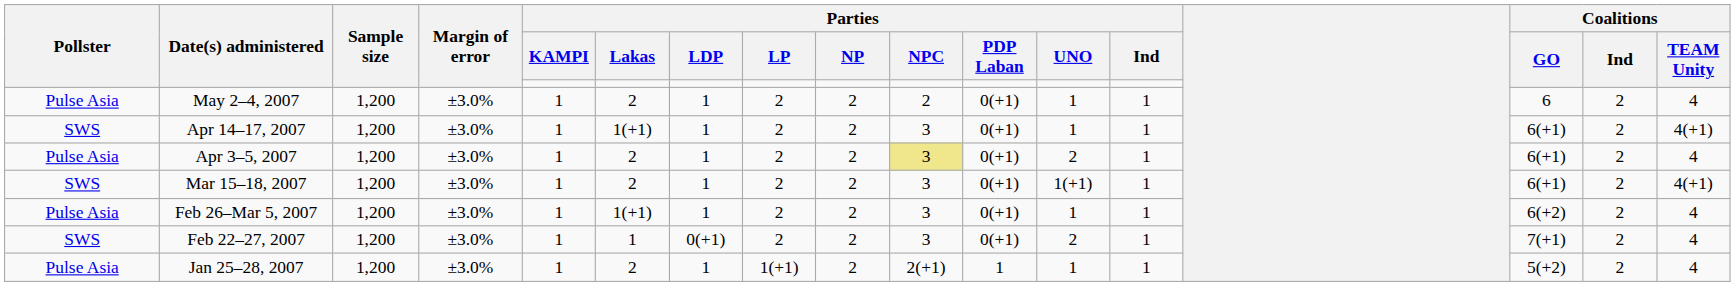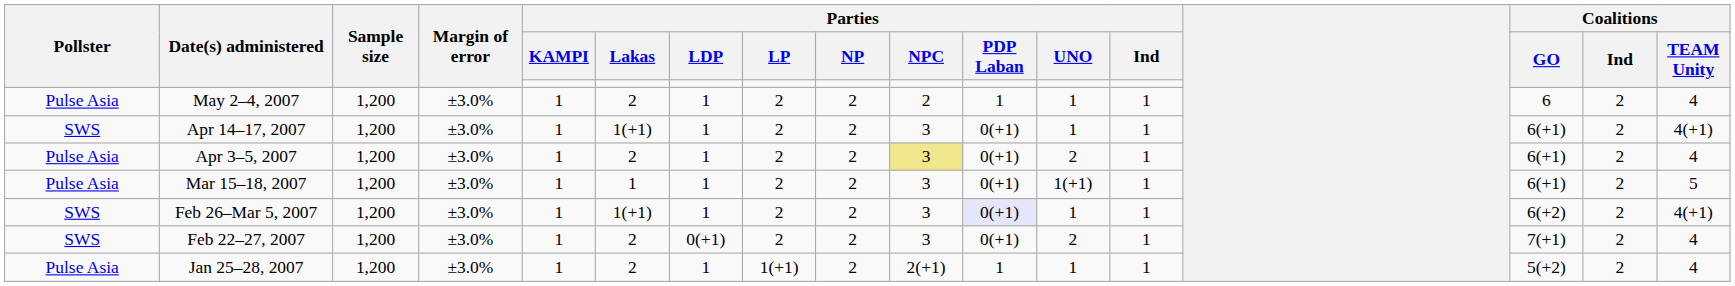May 2–4, 2007 | Parties / PDP Laban: 0(+1) -> 1
Mar 15–18, 2007 | Pollster: SWS -> Pulse Asia
Mar 15–18, 2007 | Parties / Lakas: 2 -> 1
Mar 15–18, 2007 | Coalitions / TEAM Unity: 4(+1) -> 5
Feb 26–Mar 5, 2007 | Pollster: Pulse Asia -> SWS
Feb 26–Mar 5, 2007 | Parties / PDP Laban: no background -> lavender background
Feb 26–Mar 5, 2007 | Coalitions / TEAM Unity: 4 -> 4(+1)
Feb 22–27, 2007 | Parties / Lakas: 1 -> 2
